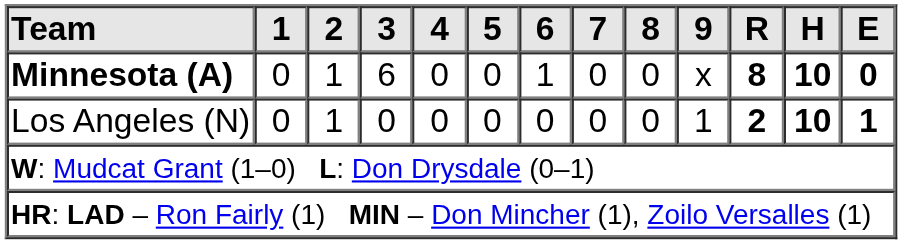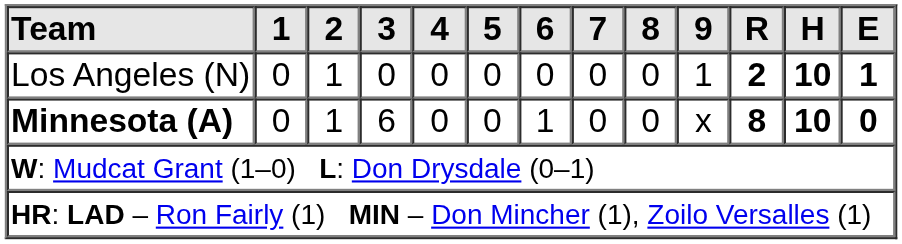rows swapped: Los Angeles (N) <-> Minnesota (A)
